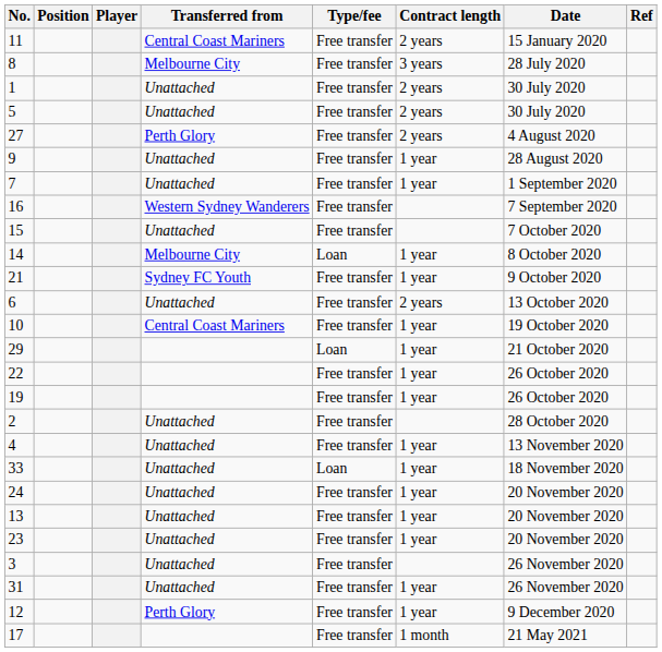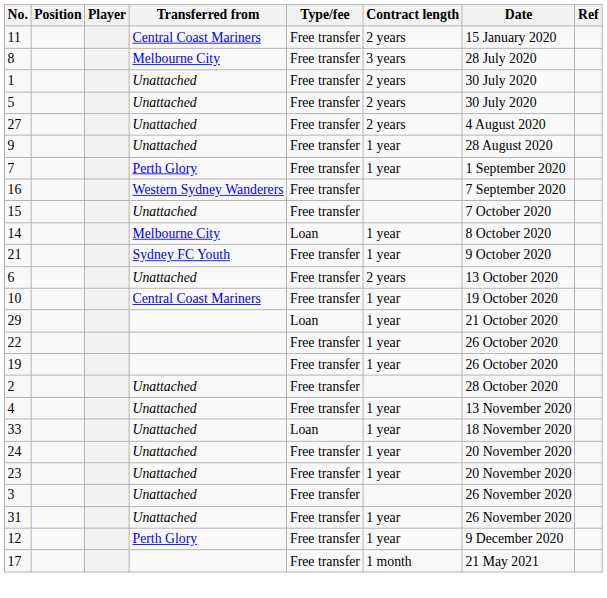27 | Transferred from: Perth Glory -> Unattached
7 | Transferred from: Unattached -> Perth Glory
- row: 13 | Unattached | Free transfer | 1 year | 20 November 2020
